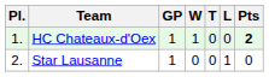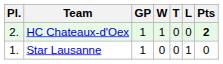HC Chateaux-d'Oex | Pl.: 1. -> 2.
Star Lausanne | Pl.: 2. -> 1.
